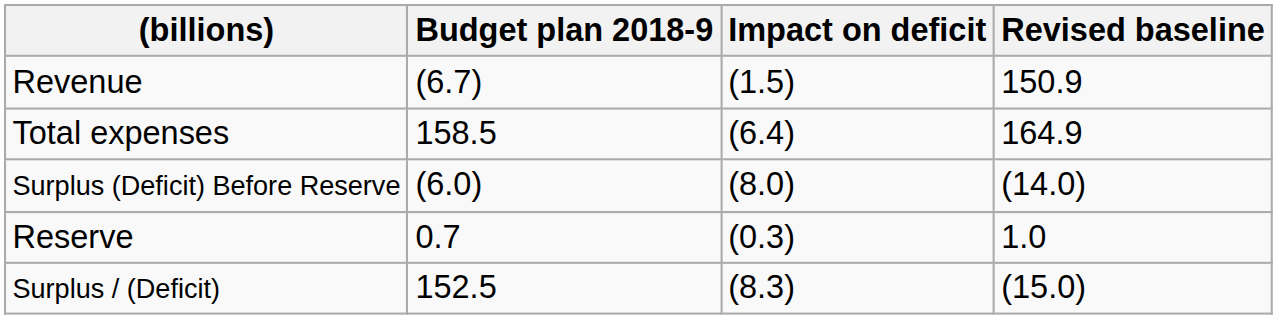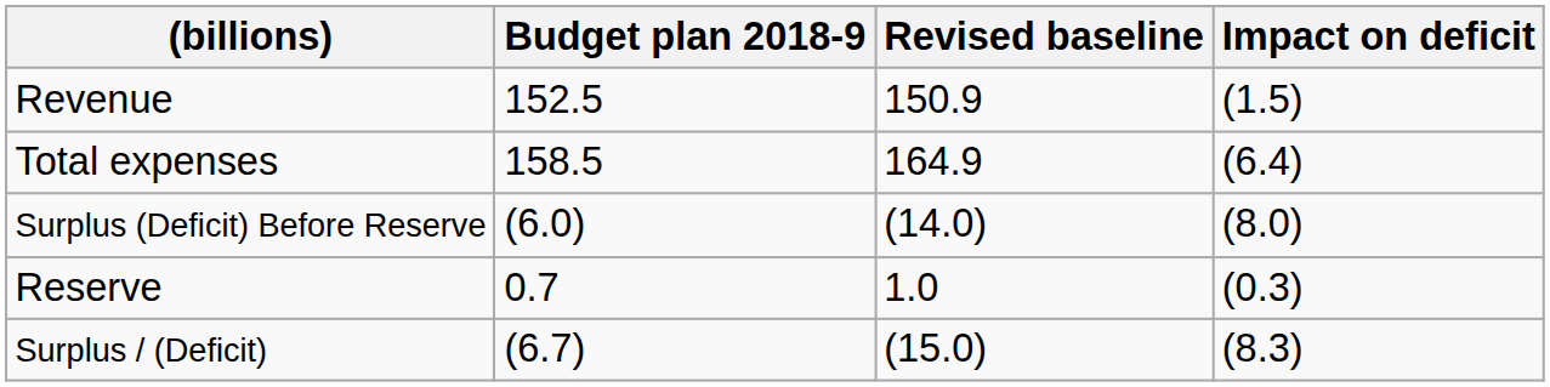columns swapped: Revised baseline <-> Impact on deficit
Revenue | Budget plan 2018-9: (6.7) -> 152.5
Surplus / (Deficit) | Budget plan 2018-9: 152.5 -> (6.7)
